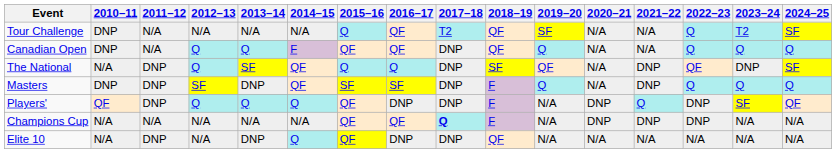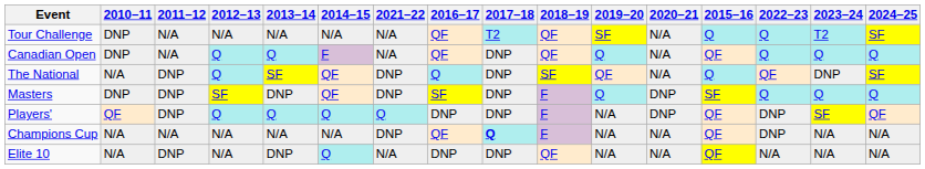columns swapped: 2015–16 <-> 2021–22
Masters | 2020–21: N/A -> DNP
Champions Cup | 2020–21: DNP -> N/A
